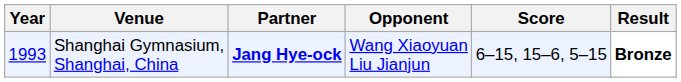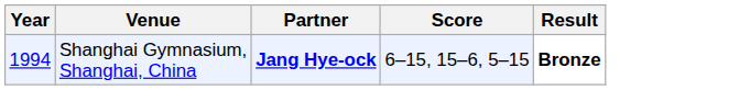- column: Opponent | Wang Xiaoyuan Liu Jianjun
Shanghai Gymnasium, Shanghai, China | Year: 1993 -> 1994
